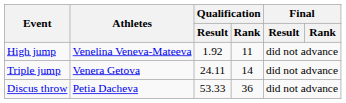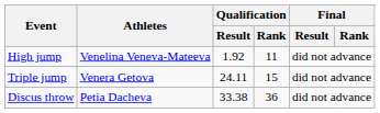Triple jump | Qualification / Rank: 14 -> 15
Discus throw | Qualification / Result: 53.33 -> 33.38
